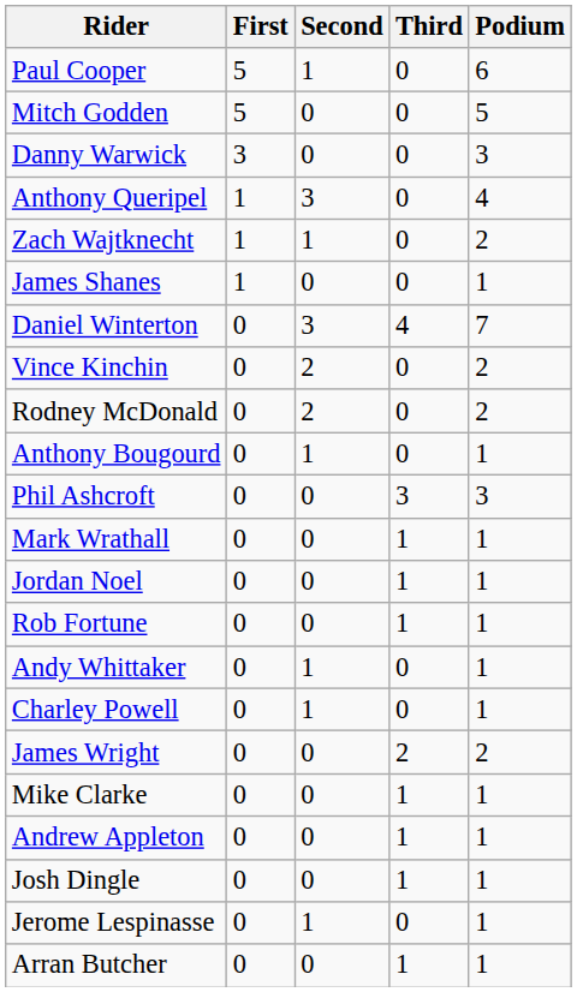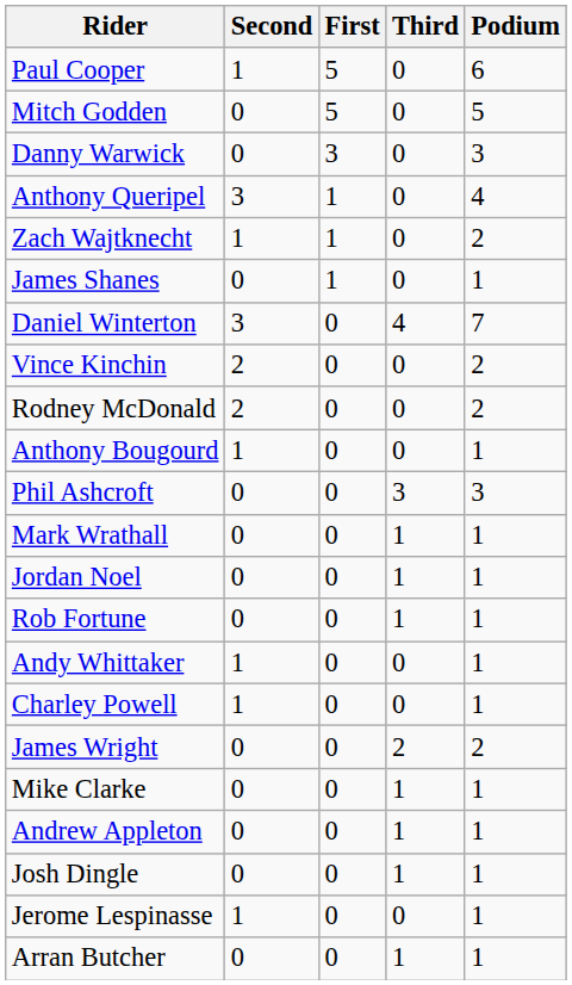columns swapped: First <-> Second
